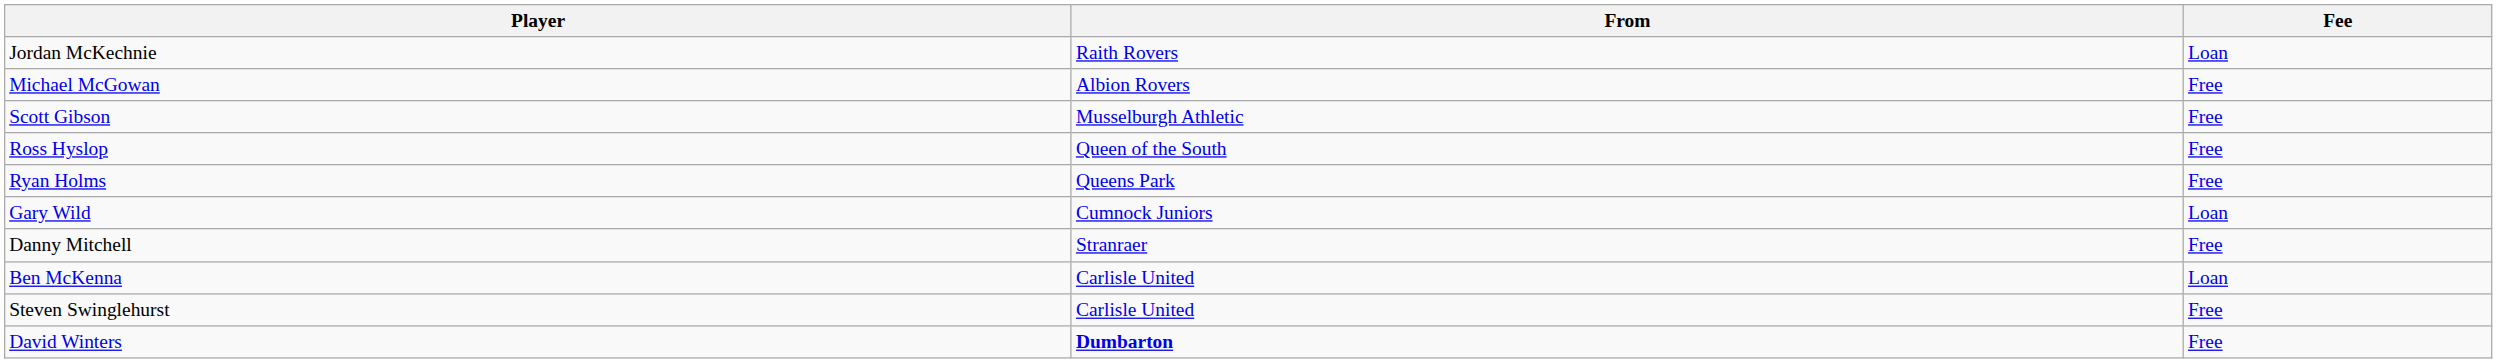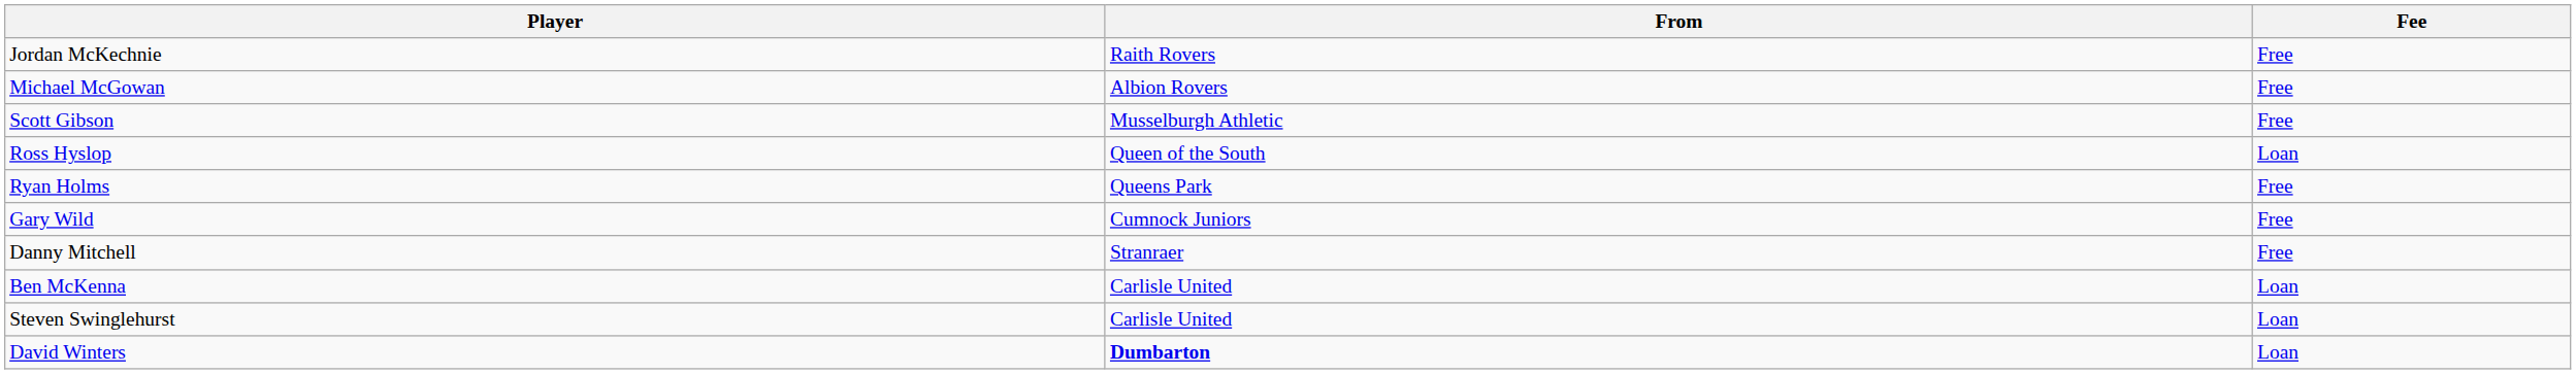Jordan McKechnie | Fee: Loan -> Free
Ross Hyslop | Fee: Free -> Loan
Gary Wild | Fee: Loan -> Free
Steven Swinglehurst | Fee: Free -> Loan
David Winters | Fee: Free -> Loan
